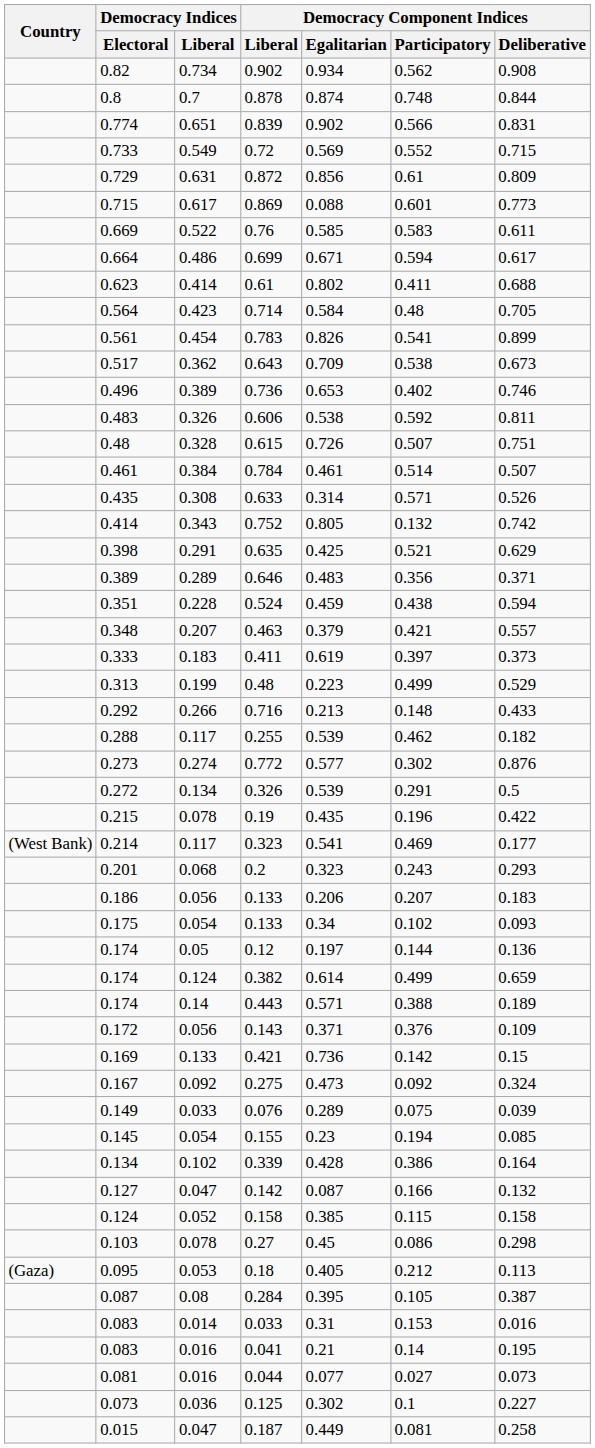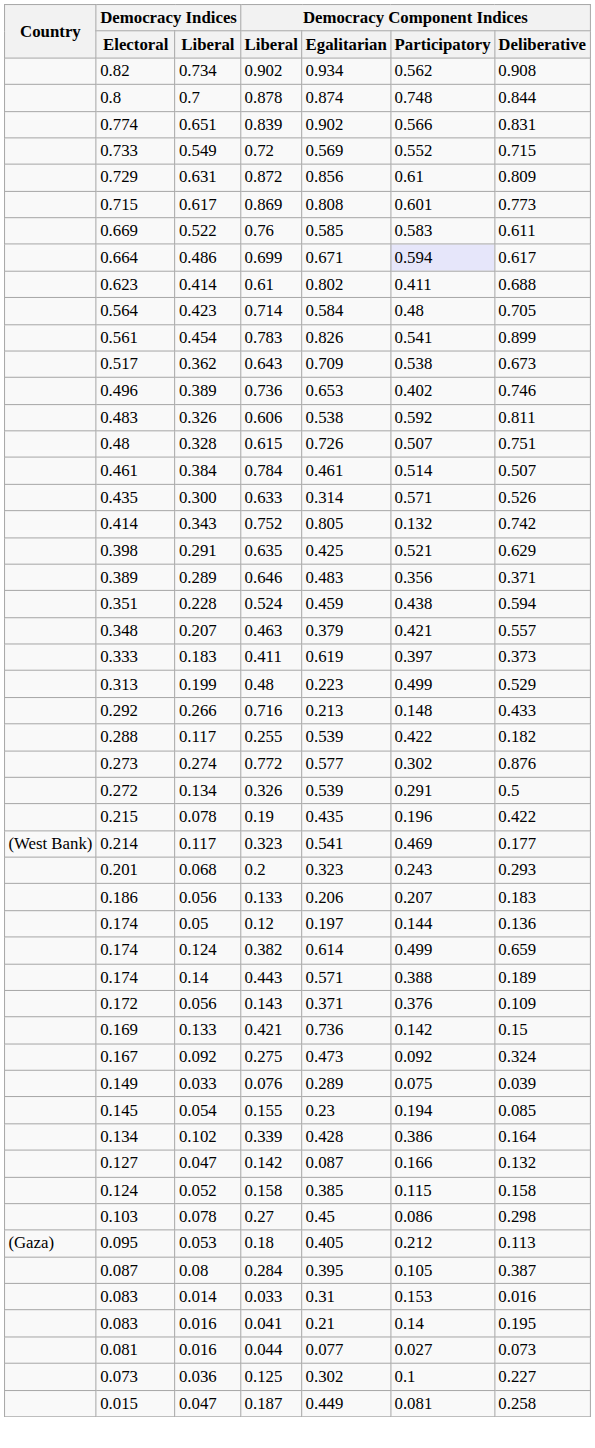0.869 | Democracy Component Indices / Egalitarian: 0.088 -> 0.808
0.699 | Democracy Component Indices / Participatory: no background -> lavender background
0.633 | Democracy Indices / Liberal: 0.308 -> 0.300
0.255 | Democracy Component Indices / Participatory: 0.462 -> 0.422
- row: 0.175 | 0.054 | 0.133 | 0.34 | 0.102 | 0.093
